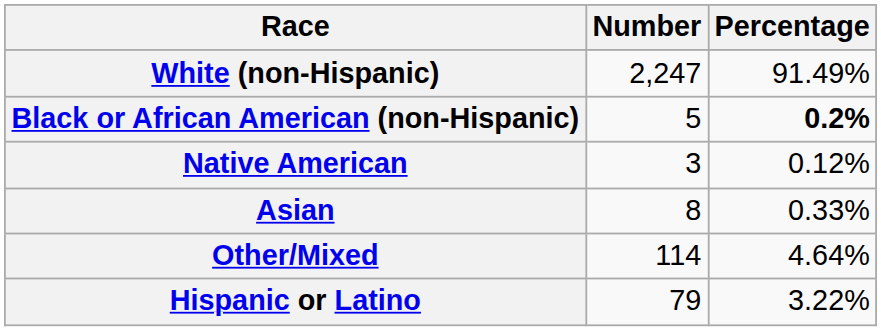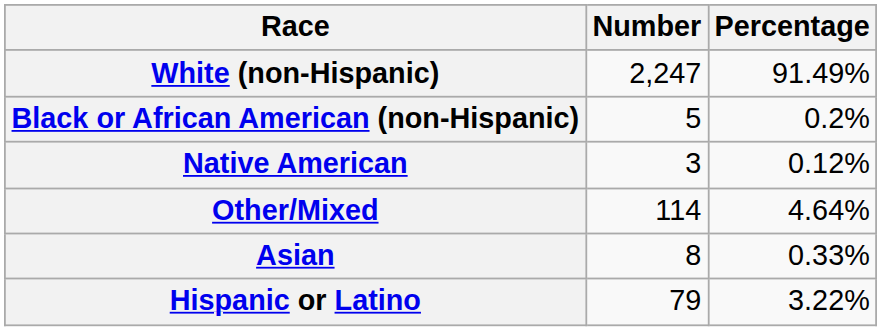Black or African American (non-Hispanic) | Percentage: bold -> normal
rows swapped: Asian <-> Other/Mixed
